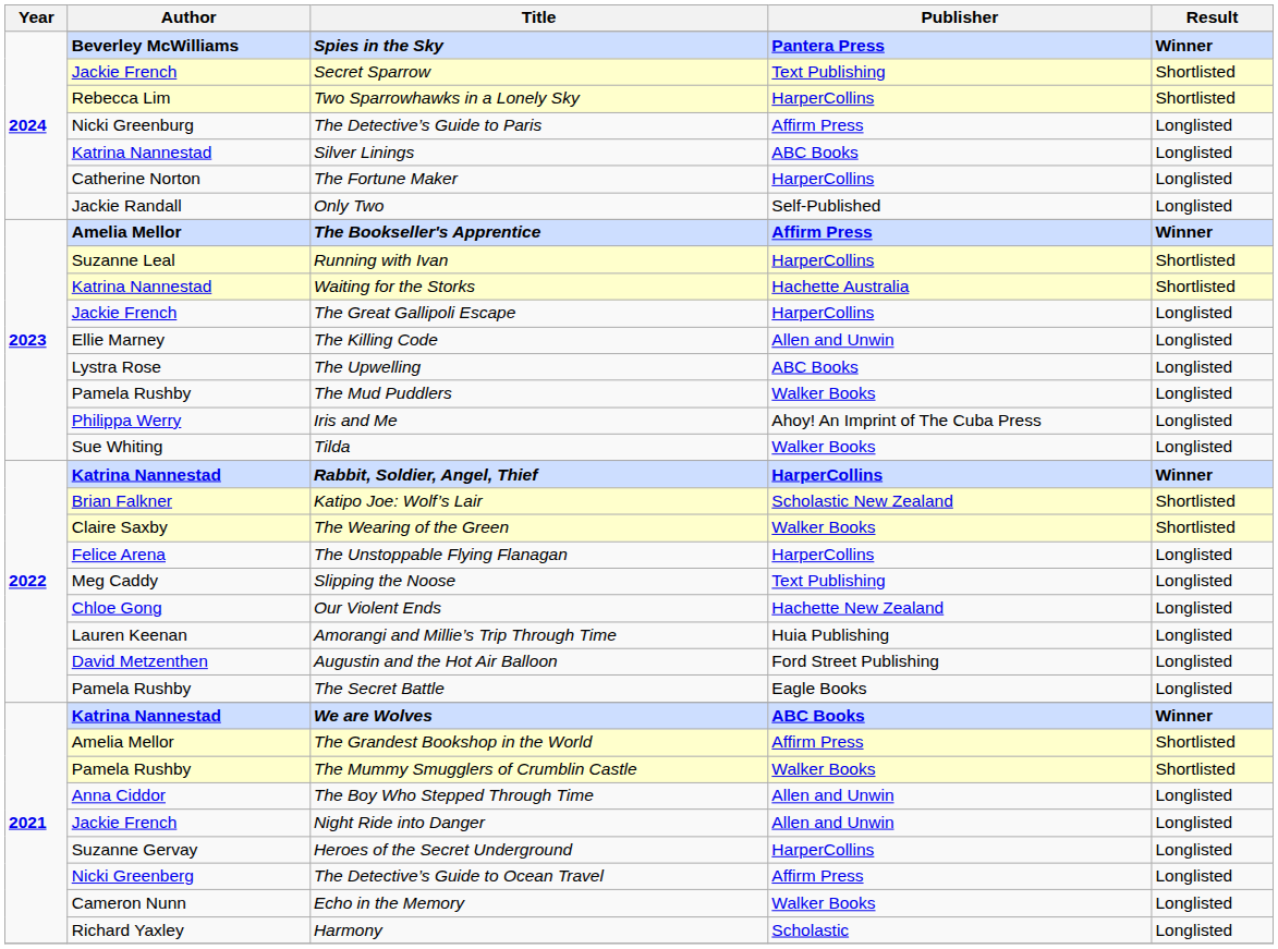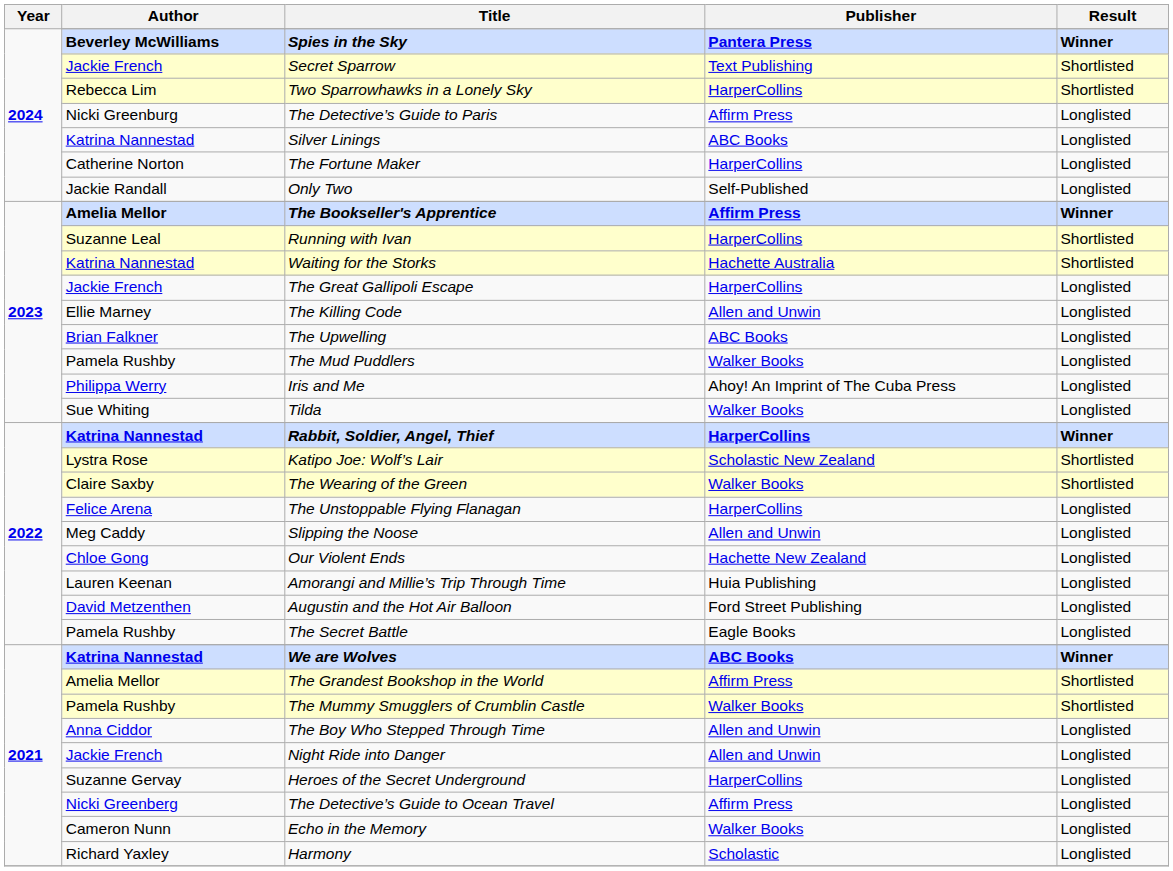The Upwelling | Author: Lystra Rose -> Brian Falkner
Katipo Joe: Wolf’s Lair | Author: Brian Falkner -> Lystra Rose
Slipping the Noose | Publisher: Text Publishing -> Allen and Unwin
